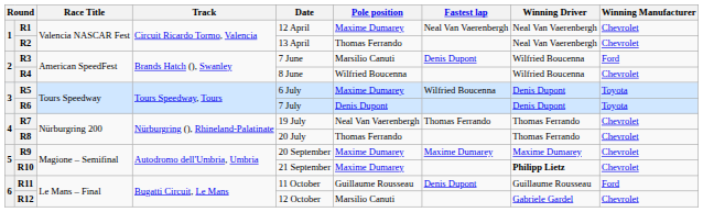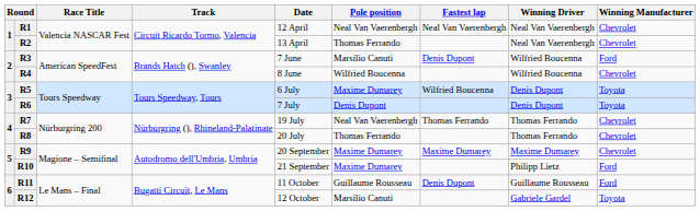R1 | Pole position: Maxime Dumarey -> Neal Van Vaerenbergh
R10 | Winning Driver: bold -> normal
R10 | Winning Manufacturer: Chevrolet -> Ford
R12 | Winning Manufacturer: Chevrolet -> Toyota
